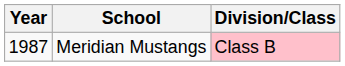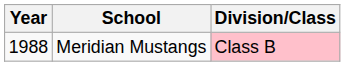Meridian Mustangs | Year: 1987 -> 1988
